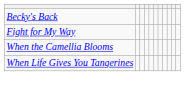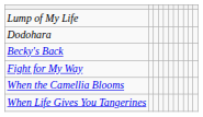+ row: Lump of My Life
+ row: Dodohara
